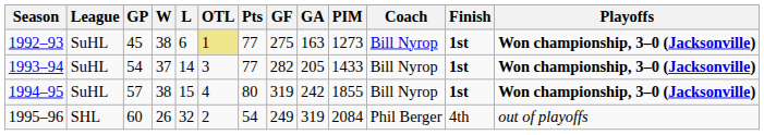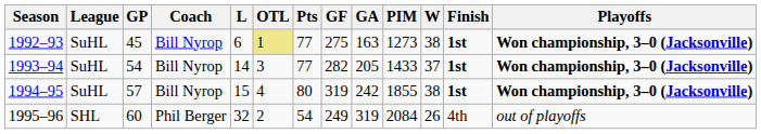columns swapped: W <-> Coach
